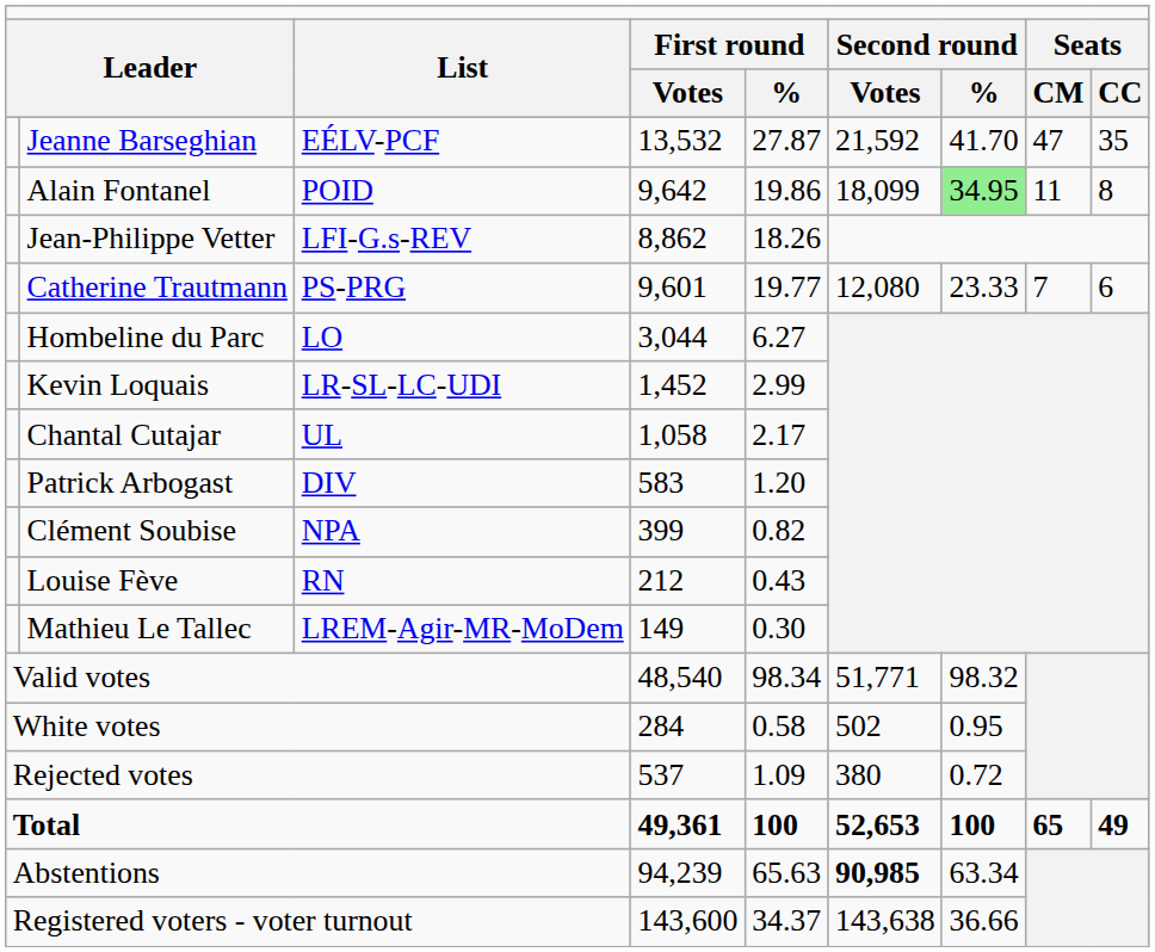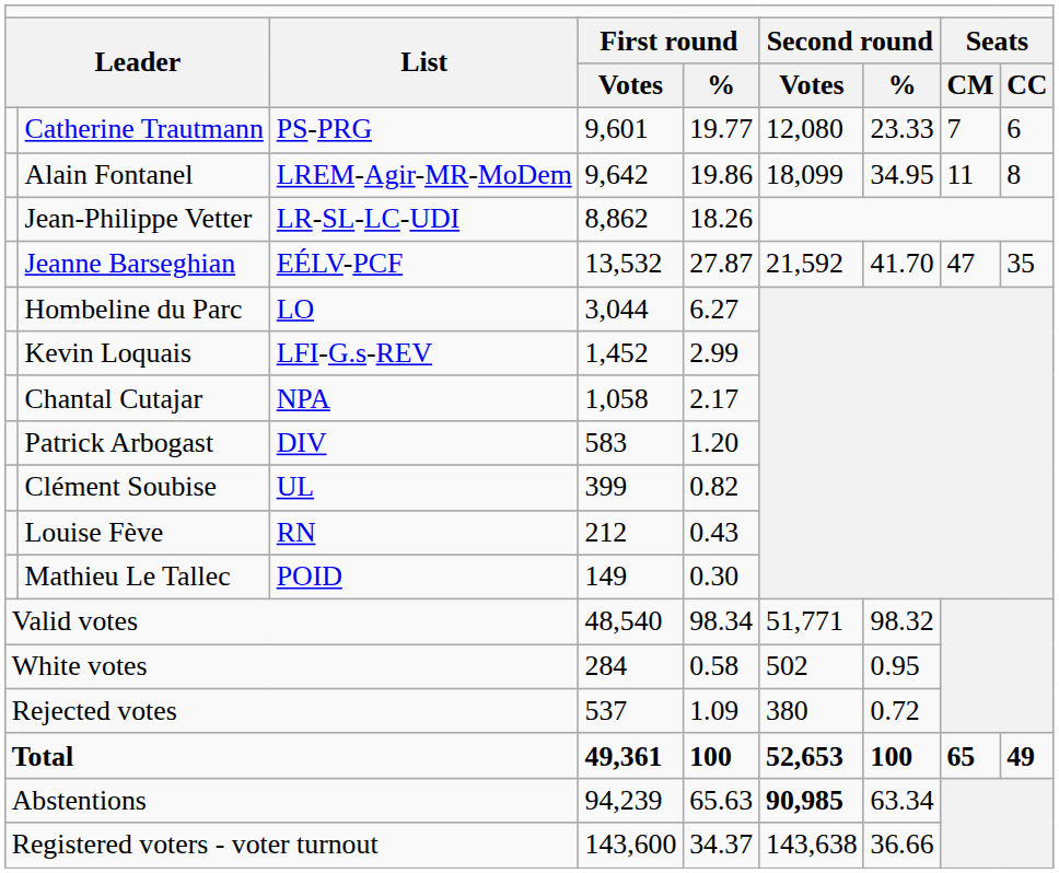rows swapped: Jeanne Barseghian <-> Catherine Trautmann
Alain Fontanel | column 3: POID -> LREM-Agir-MR-MoDem
Alain Fontanel | column 7: lightgreen background -> no background
Jean-Philippe Vetter | column 3: LFI-G.s-REV -> LR-SL-LC-UDI
Kevin Loquais | column 3: LR-SL-LC-UDI -> LFI-G.s-REV
Chantal Cutajar | column 3: UL -> NPA
Clément Soubise | column 3: NPA -> UL
Mathieu Le Tallec | column 3: LREM-Agir-MR-MoDem -> POID
